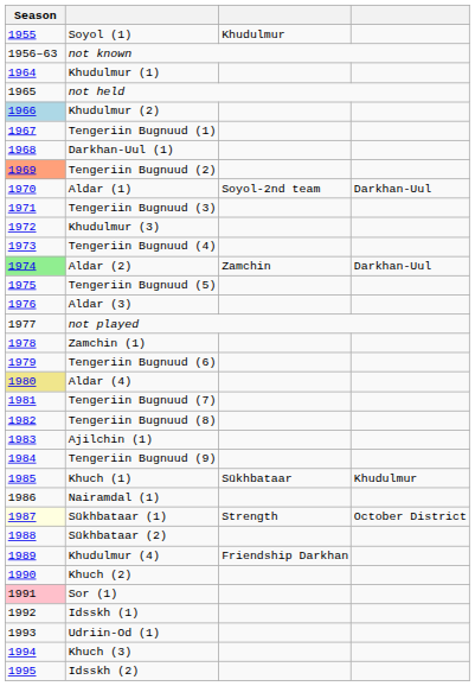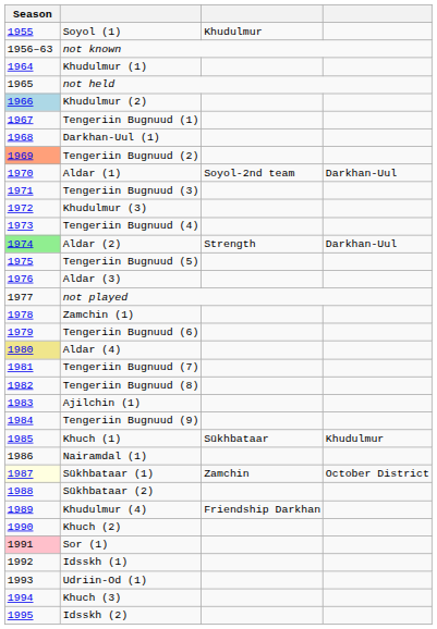Aldar (2) | column 3: Zamchin -> Strength
Sükhbataar (1) | column 3: Strength -> Zamchin
